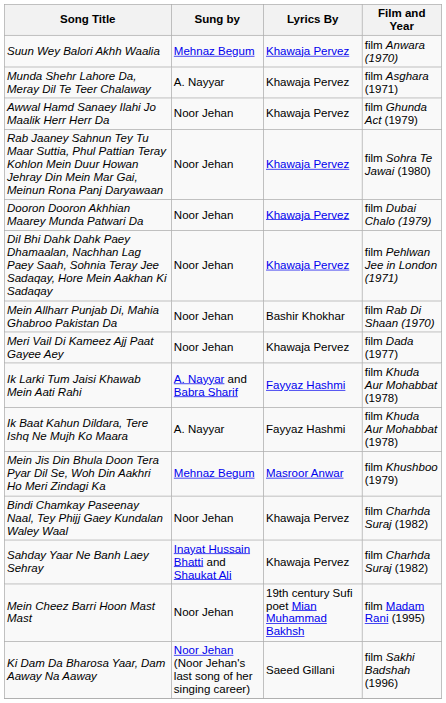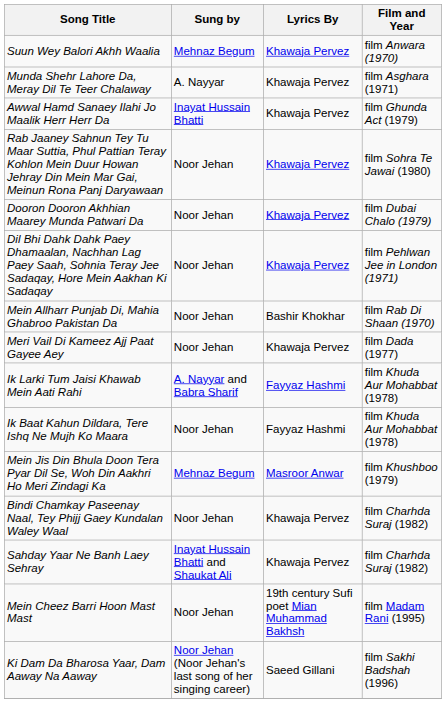Awwal Hamd Sanaey Ilahi Jo Maalik Herr Herr Da | Sung by: Noor Jehan -> Inayat Hussain Bhatti
Ik Baat Kahun Dildara, Tere Ishq Ne Mujh Ko Maara | Sung by: A. Nayyar -> Noor Jehan
